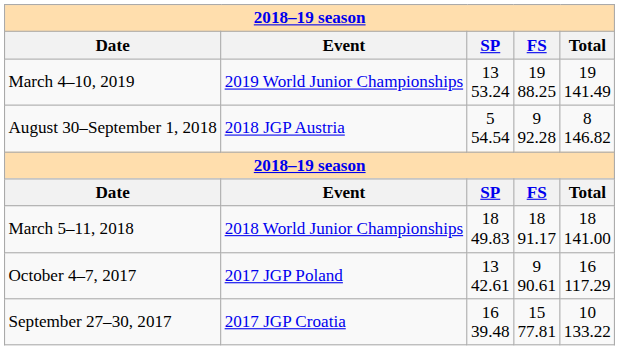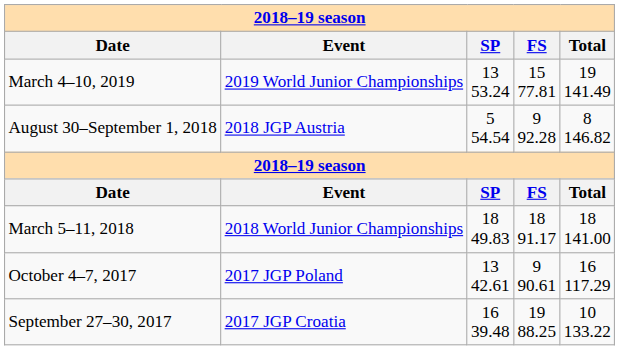March 4–10, 2019 | column 4: 19 88.25 -> 15 77.81
September 27–30, 2017 | column 4: 15 77.81 -> 19 88.25
